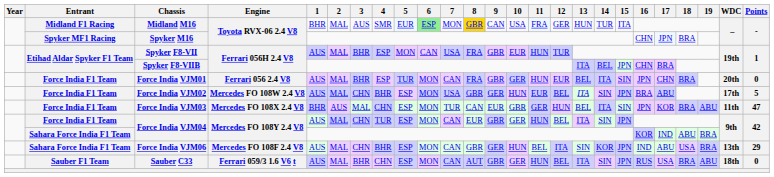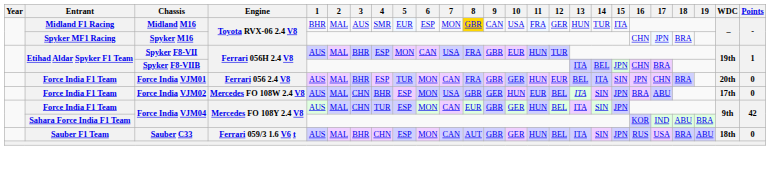Midland M16 | 6: lightgreen background -> no background
Force India VJM02 | Points: 5 -> 0
- row: Force India F1 Team | Force India VJM03 | Mercedes FO 108X 2.4 V8 | BHR | AUS | MAL | CHN | ESP | MON | TUR | CAN | EUR | GBR | GER | HUN | BEL | ITA | SIN | JPN | KOR | BRA | ABU | 11th | 47
- row: Sahara Force India F1 Team | Force India VJM06 | Mercedes FO 108F 2.4 V8 | AUS | MAL | CHN | BHR | ESP | MON | CAN | GBR | GER | HUN | BEL | ITA | SIN | KOR | JPN | IND | ABU | USA | BRA | 13th | 29
